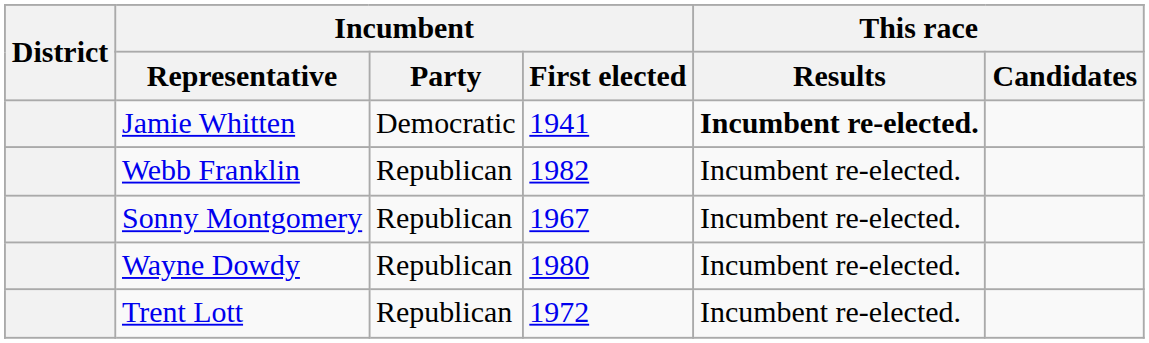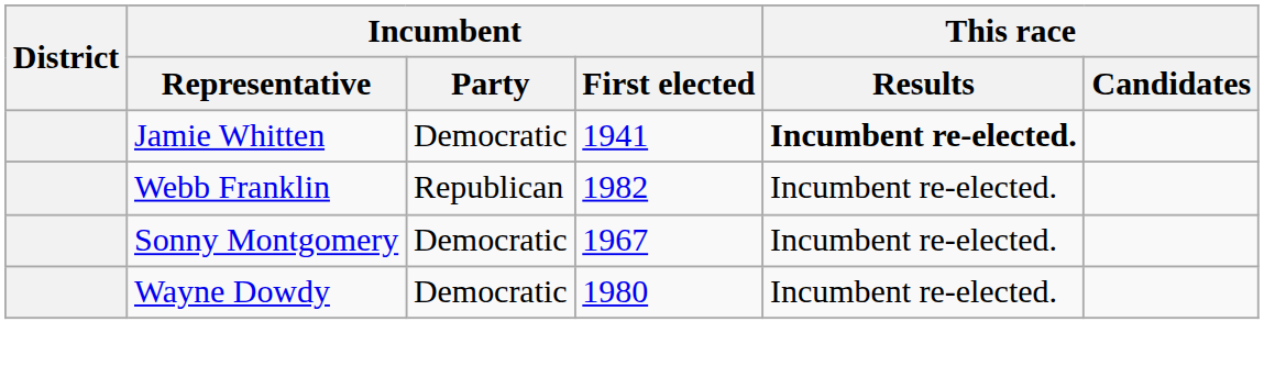Sonny Montgomery | Incumbent / Party: Republican -> Democratic
Wayne Dowdy | Incumbent / Party: Republican -> Democratic
- row: Trent Lott | Republican | 1972 | Incumbent re-elected.
